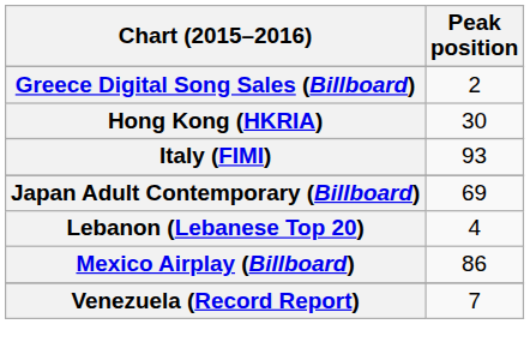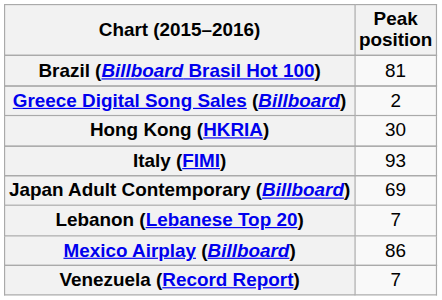+ row: Brazil (Billboard Brasil Hot 100) | 81
Lebanon (Lebanese Top 20) | Peak position: 4 -> 7
